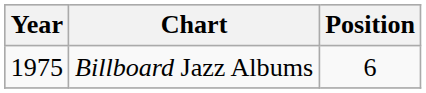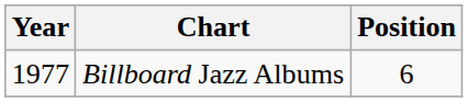Billboard Jazz Albums | Year: 1975 -> 1977
